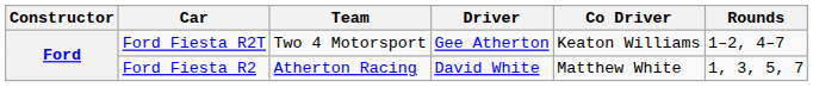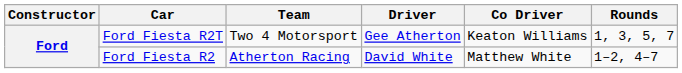Ford Fiesta R2T | Rounds: 1–2, 4–7 -> 1, 3, 5, 7
Ford Fiesta R2 | Rounds: 1, 3, 5, 7 -> 1–2, 4–7
